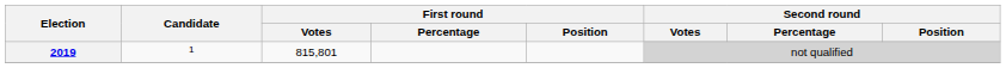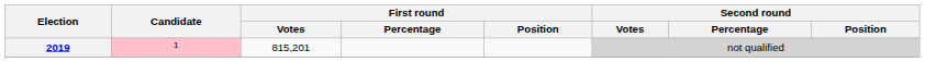2019 | Candidate: no background -> pink background
2019 | First round / Votes: 815,801 -> 815,201
